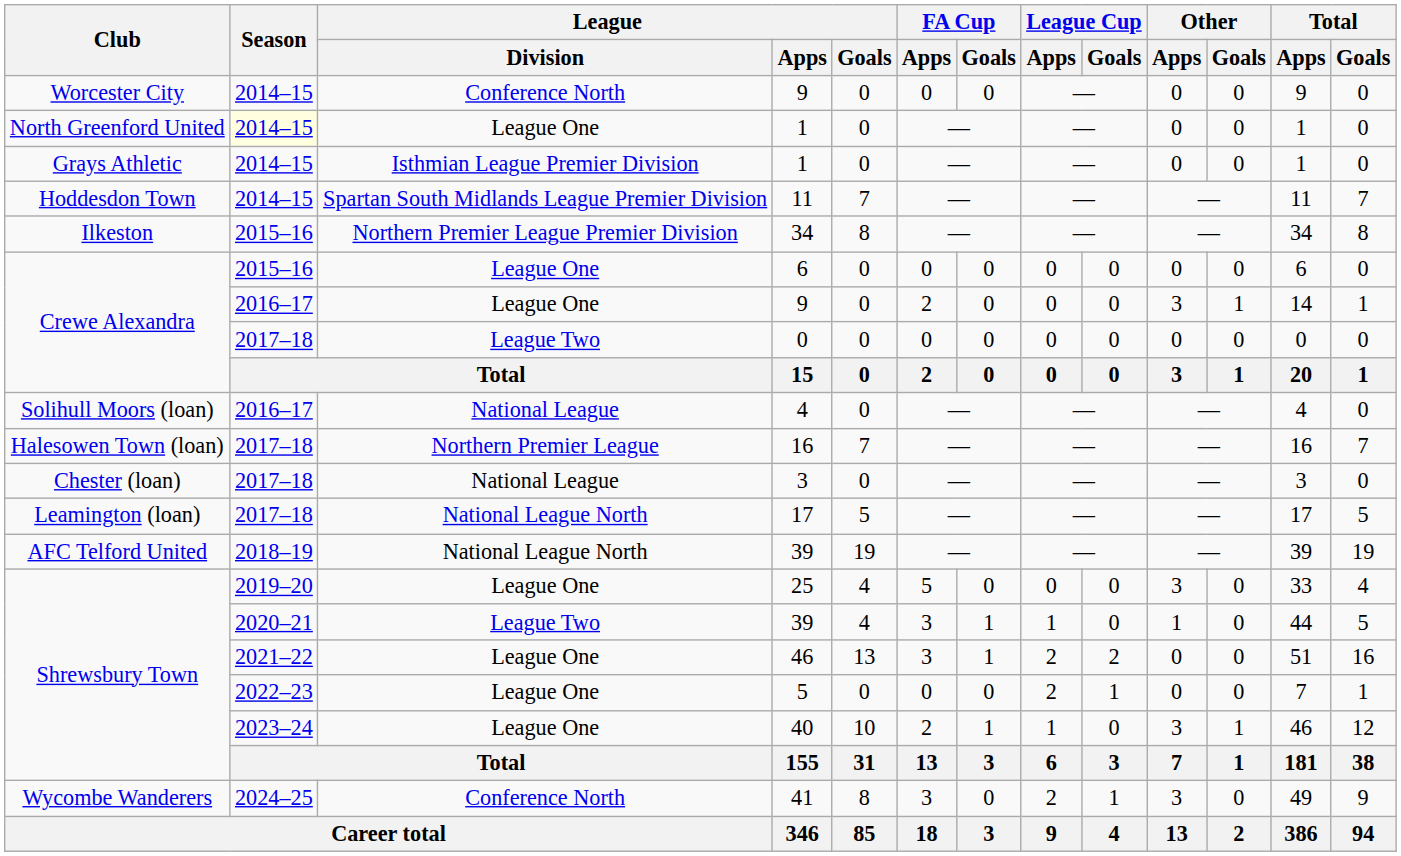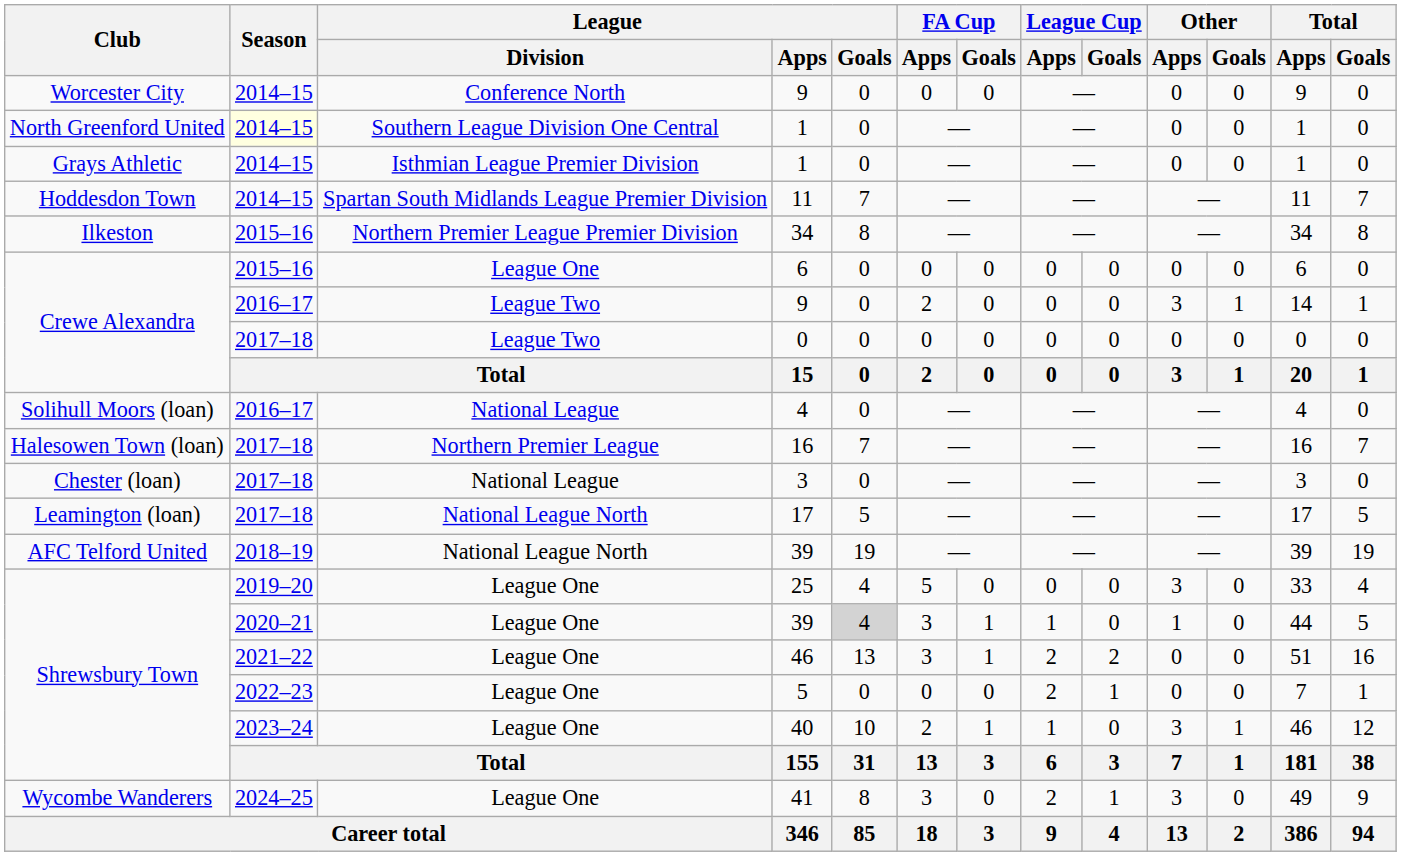North Greenford United / 1 | League / Division: League One -> Southern League Division One Central
Crewe Alexandra / 9 | League / Division: League One -> League Two
Shrewsbury Town / 39 | League / Division: League Two -> League One
Shrewsbury Town / 39 | League / Goals: no background -> lightgrey background
41 | League / Division: Conference North -> League One
